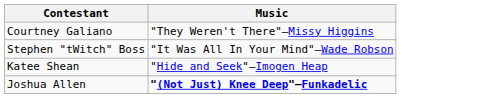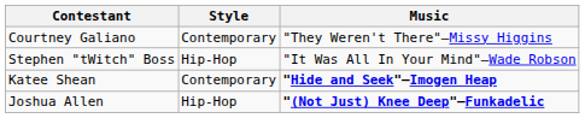+ column: Style | Contemporary | Hip-Hop | Contemporary | Hip-Hop
Katee Shean | Music: normal -> bold
